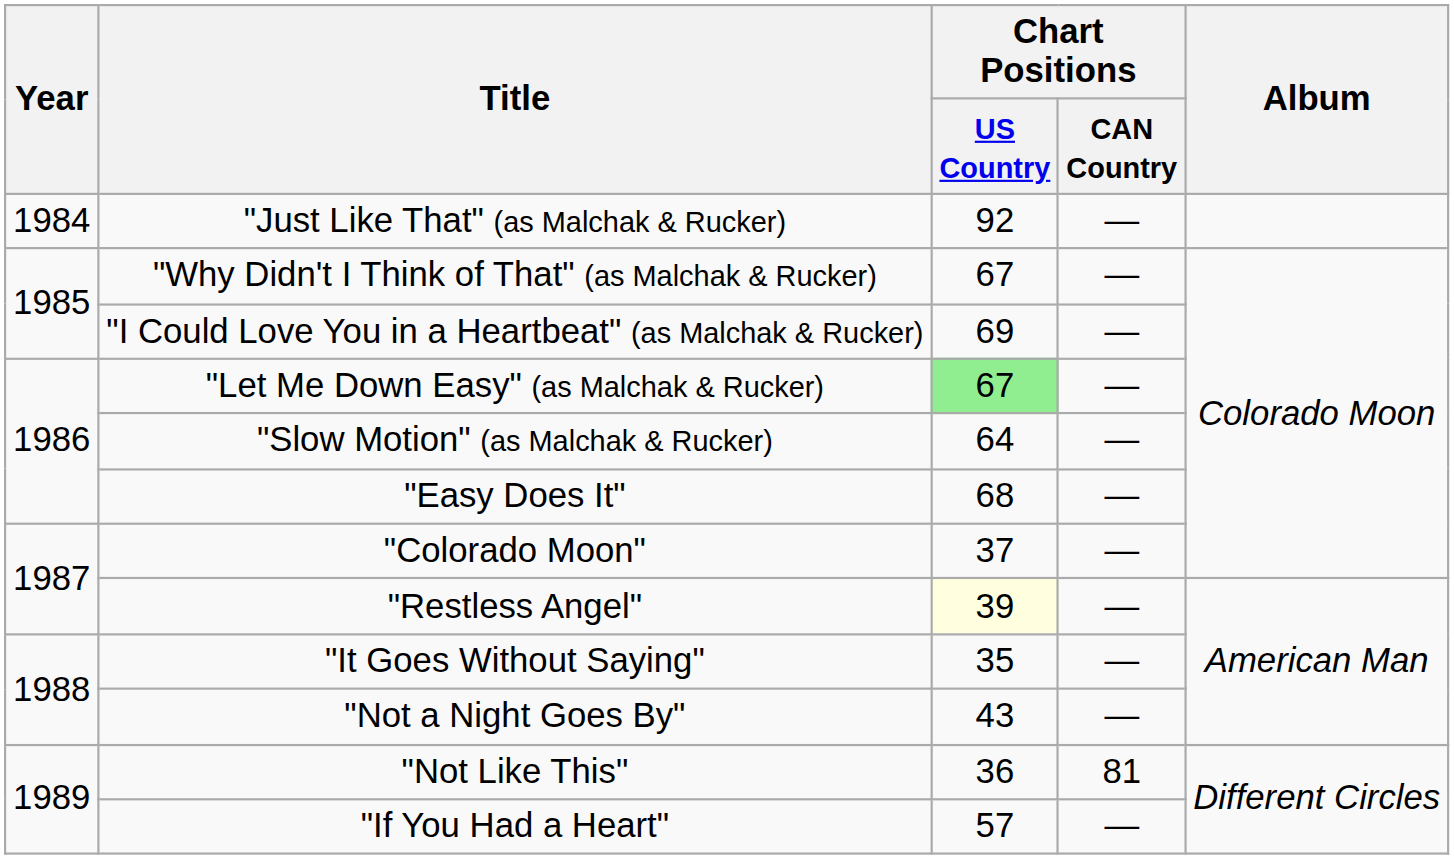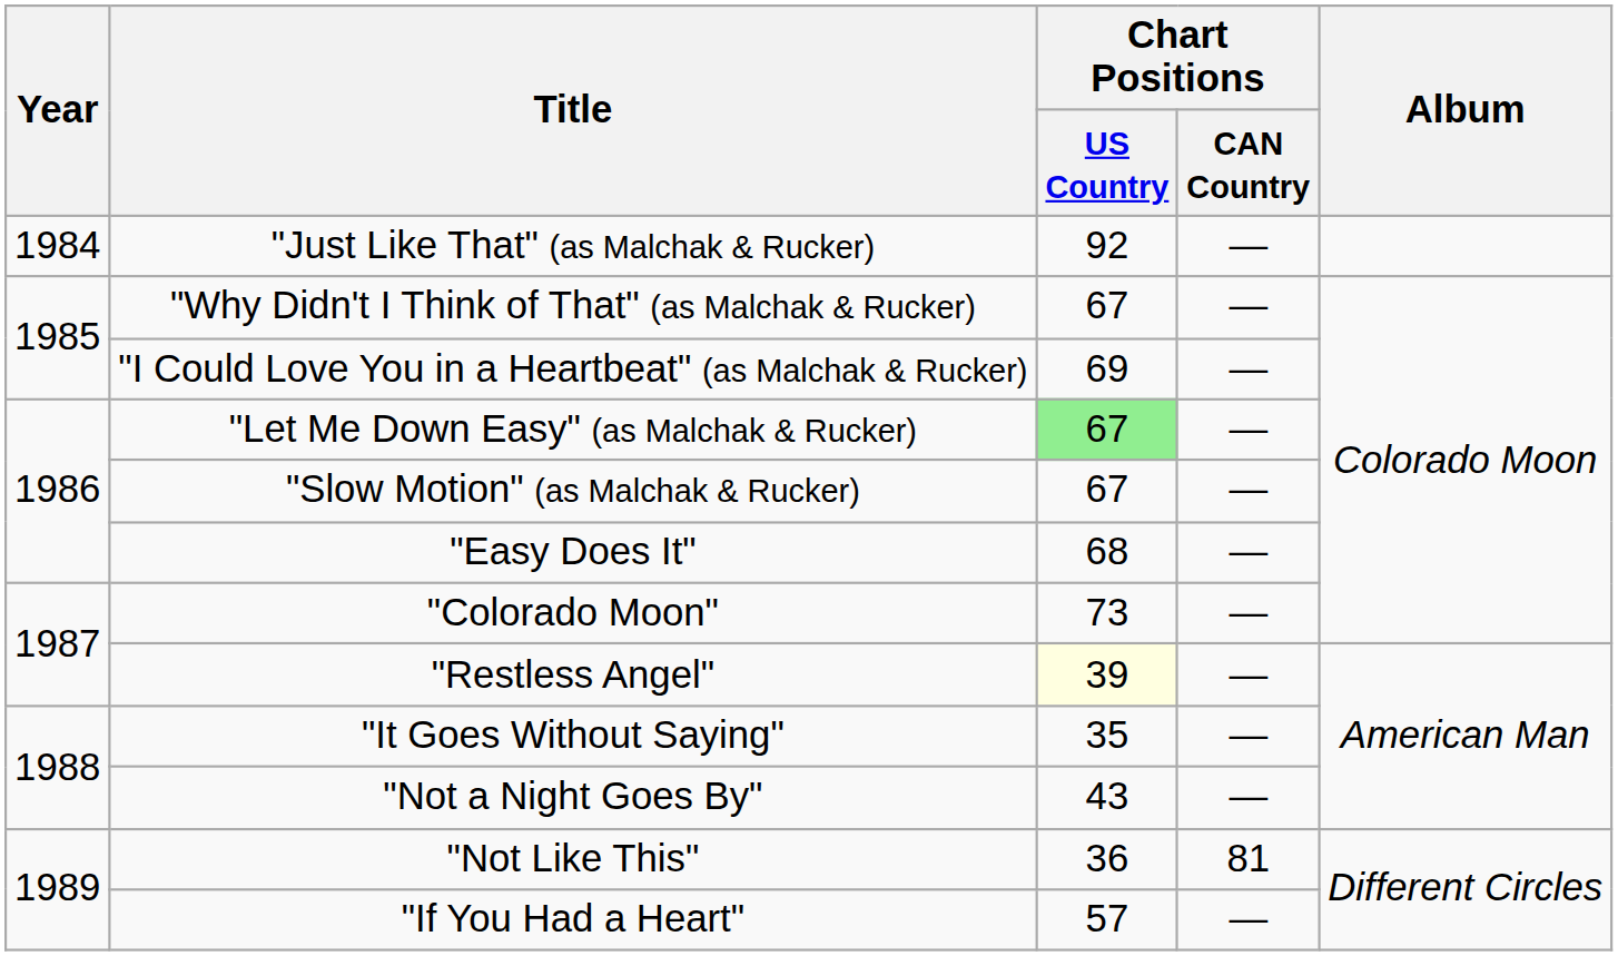"Slow Motion" (as Malchak & Rucker) | Chart Positions / US Country: 64 -> 67
"Colorado Moon" | Chart Positions / US Country: 37 -> 73
